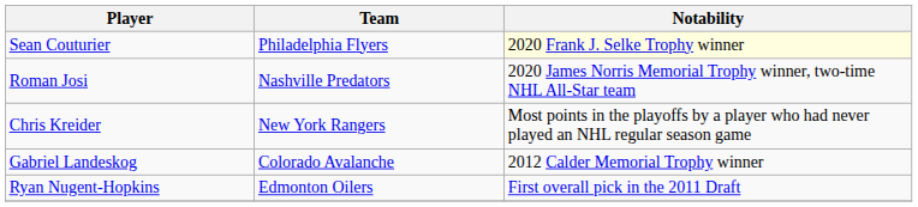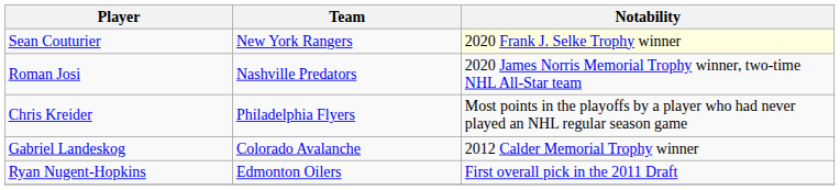Sean Couturier | Team: Philadelphia Flyers -> New York Rangers
Chris Kreider | Team: New York Rangers -> Philadelphia Flyers
